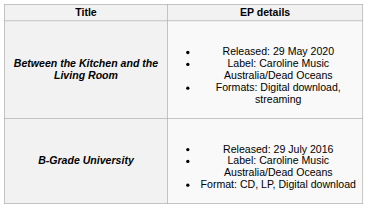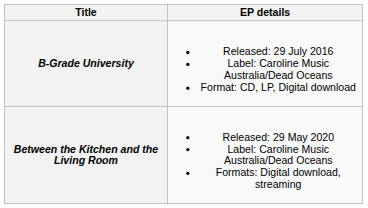rows swapped: B-Grade University <-> Between the Kitchen and the Living Room
